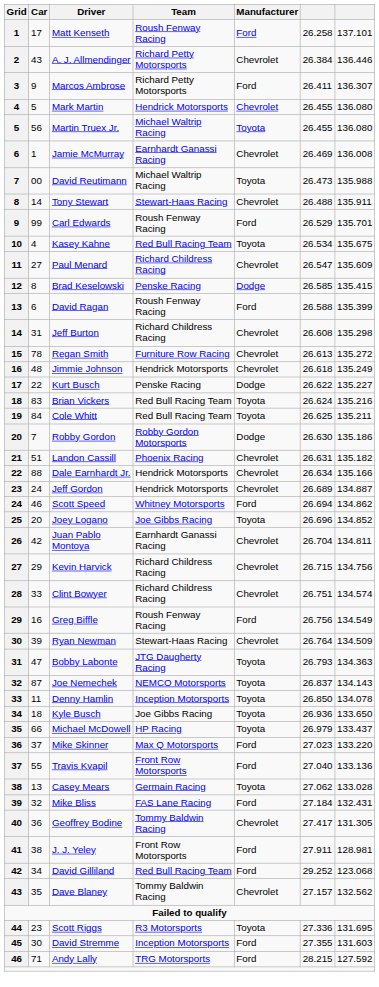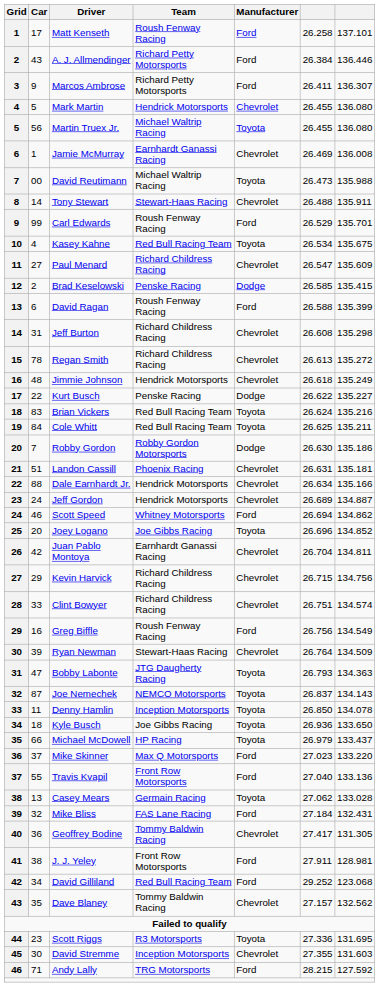A. J. Allmendinger | Manufacturer: Chevrolet -> Ford
Brad Keselowski | Car: 8 -> 2
Regan Smith | Team: Furniture Row Racing -> Richard Childress Racing
Landon Cassill | column 7: 135.182 -> 135.181
David Stremme | Manufacturer: Ford -> Chevrolet
